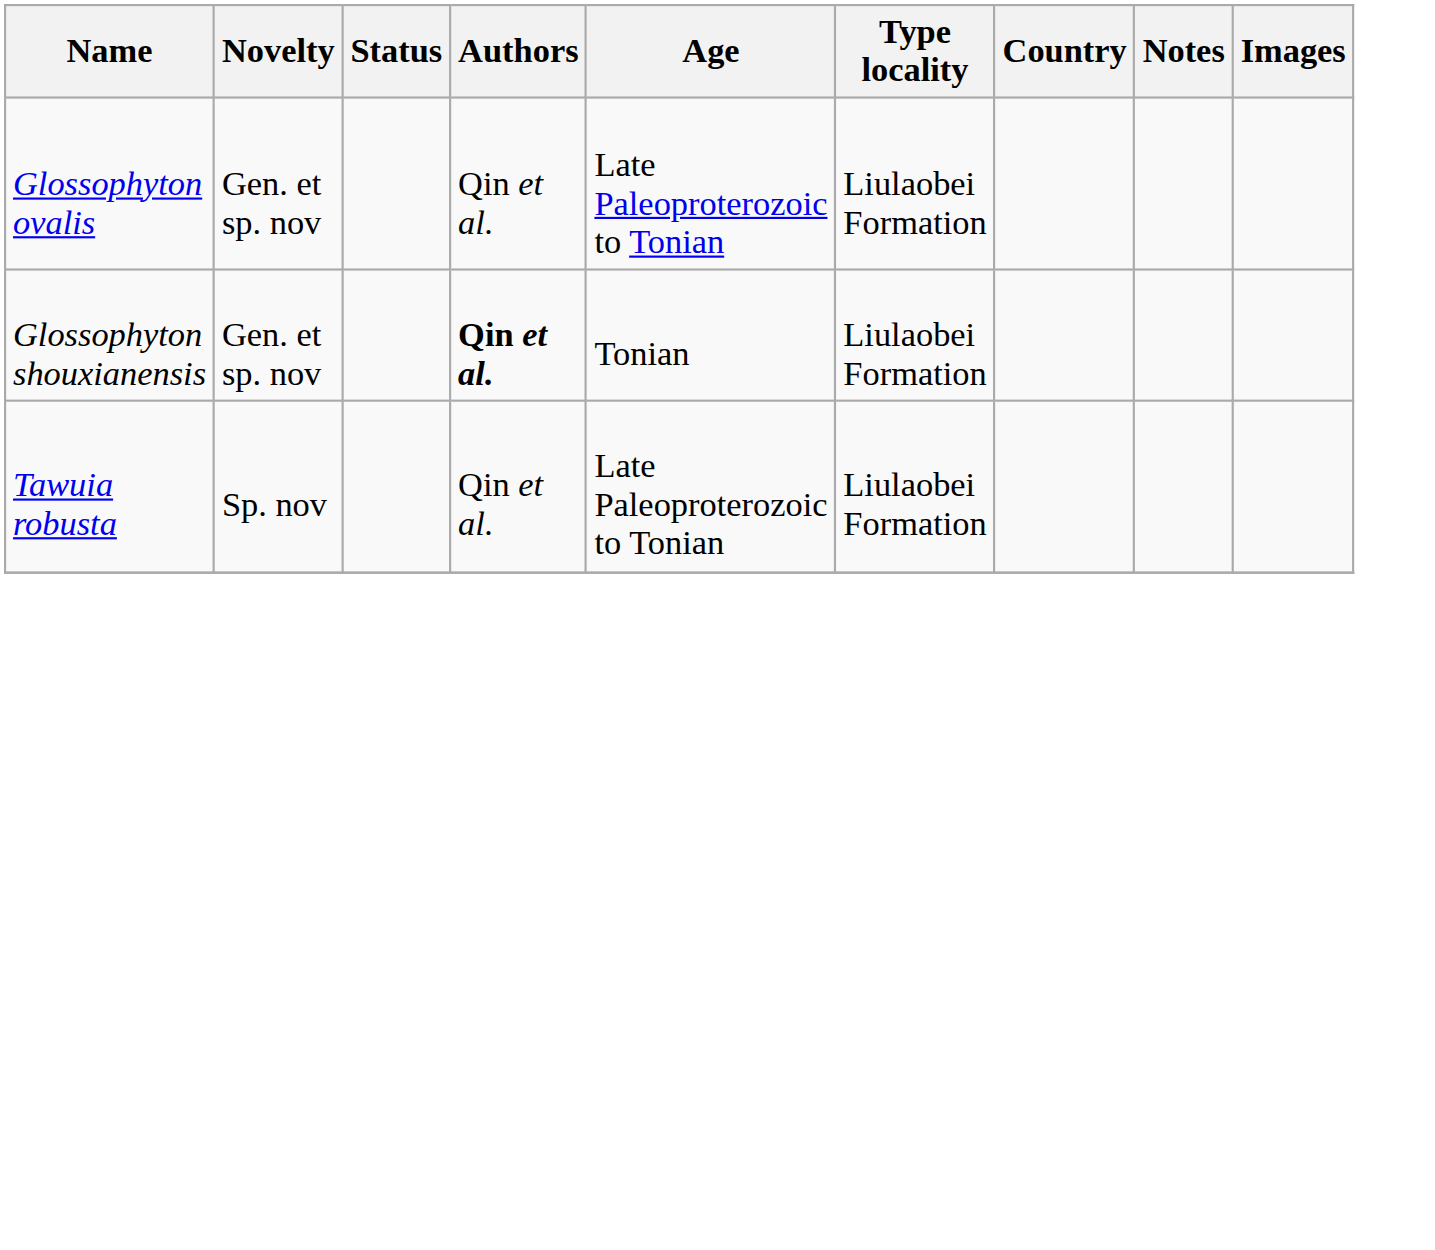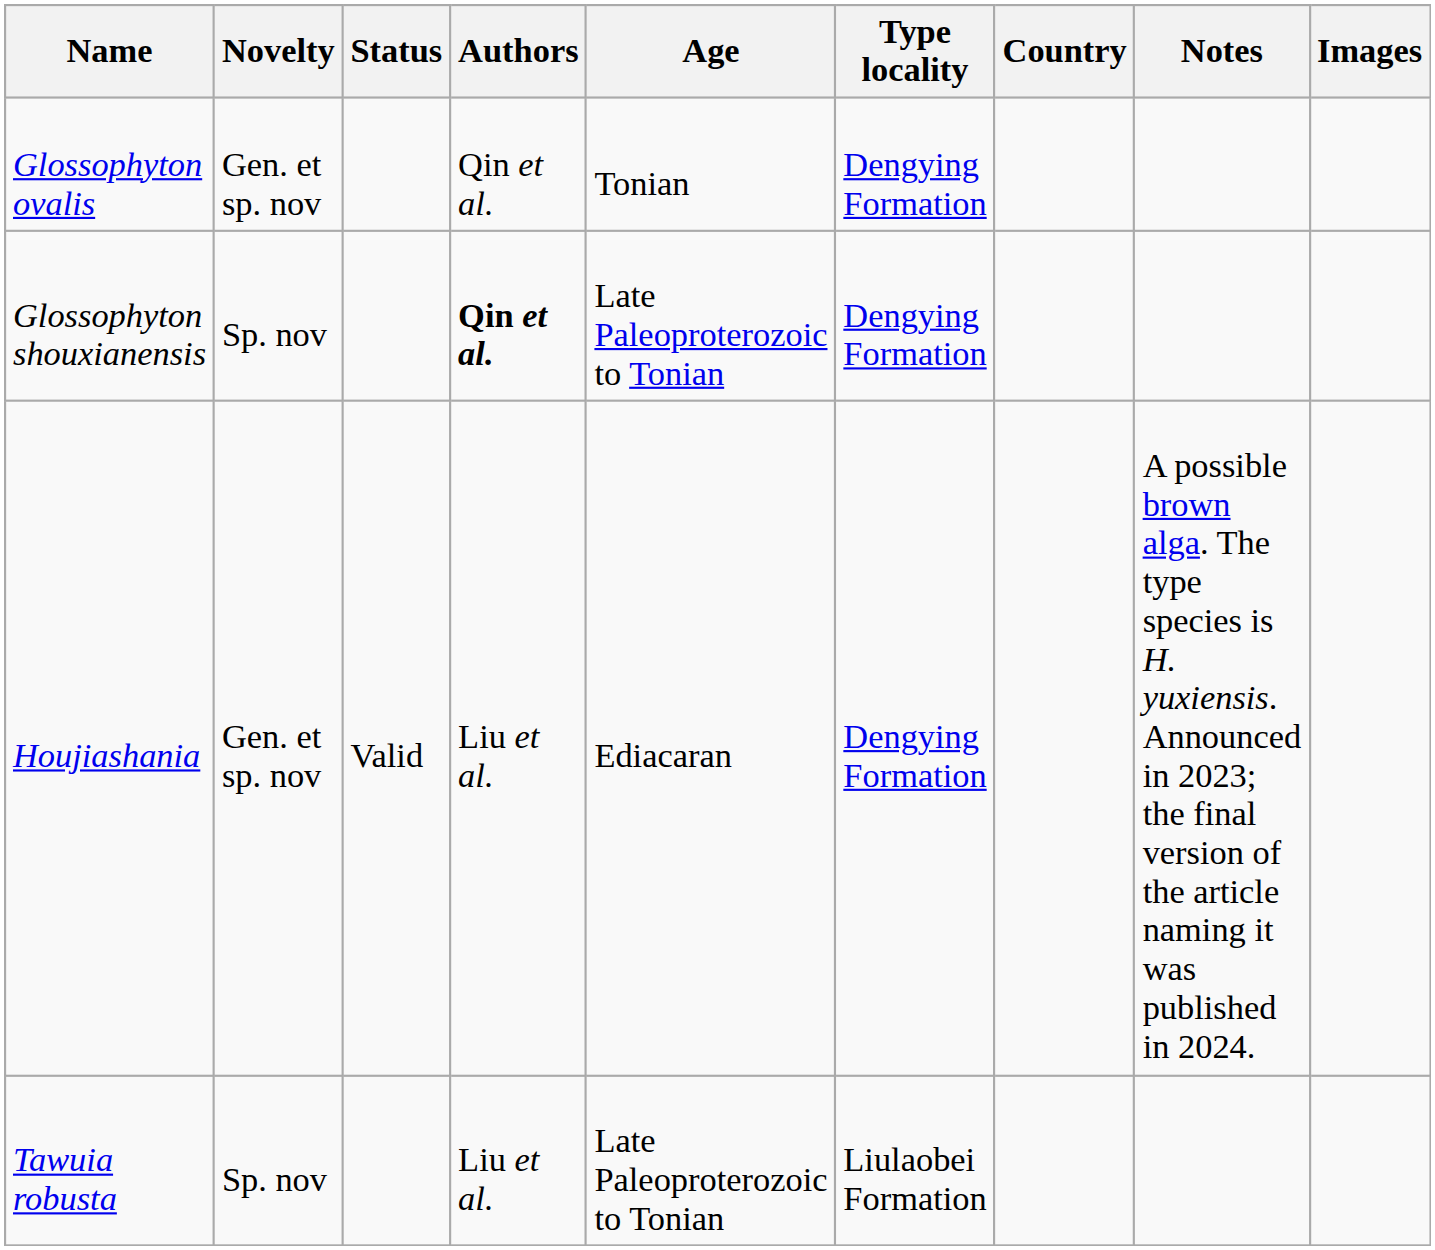Glossophyton ovalis | Age: Late Paleoproterozoic to Tonian -> Tonian
Glossophyton ovalis | Type locality: Liulaobei Formation -> Dengying Formation
Glossophyton shouxianensis | Novelty: Gen. et sp. nov -> Sp. nov
Glossophyton shouxianensis | Age: Tonian -> Late Paleoproterozoic to Tonian
Glossophyton shouxianensis | Type locality: Liulaobei Formation -> Dengying Formation
+ row: Houjiashania | Gen. et sp. nov | Valid | Liu et al. | Ediacaran | Dengying Formation | A possible brown alga. The type species is H. yuxiensis. Announced in 2023; the final version of the article naming it was published in 2024.
Tawuia robusta | Authors: Qin et al. -> Liu et al.
